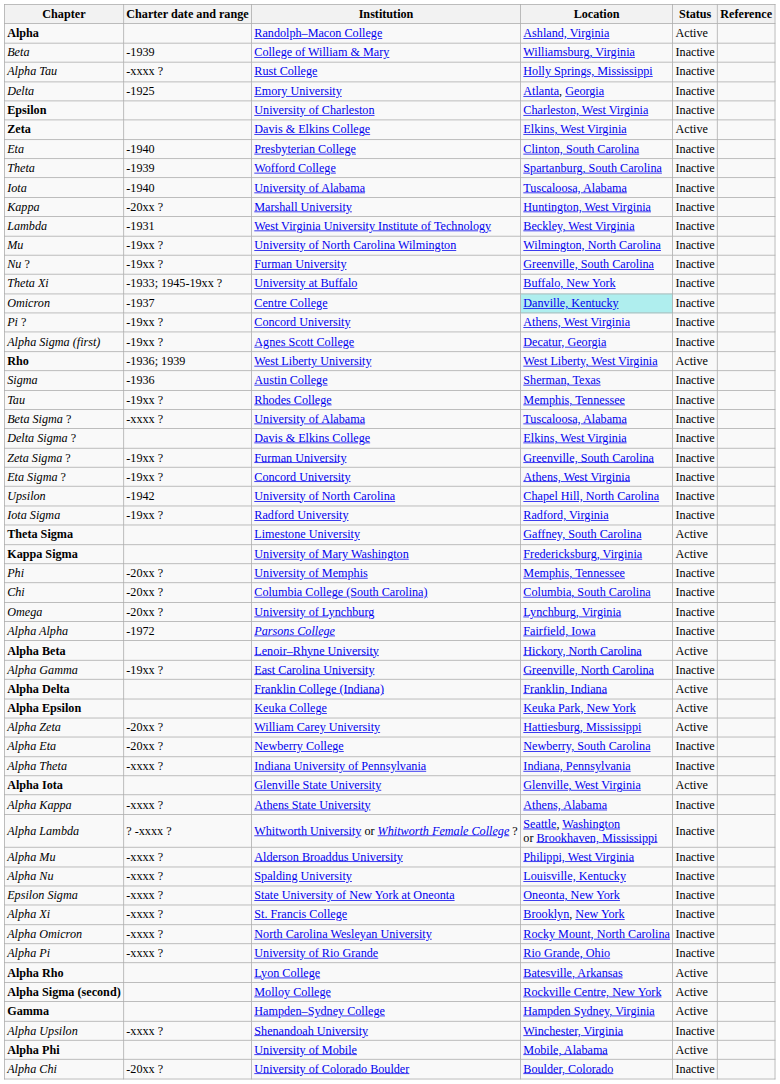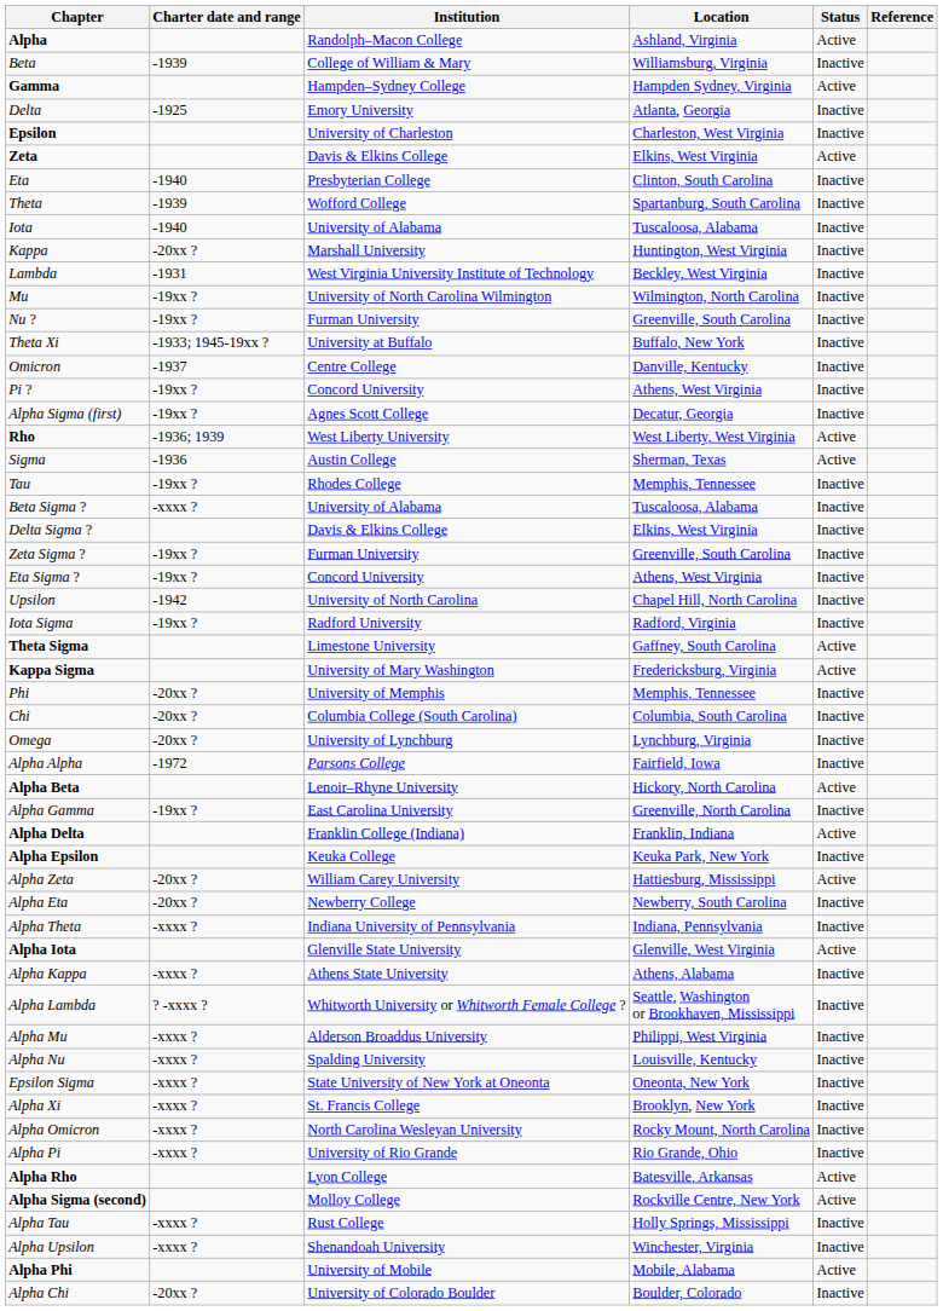rows swapped: Gamma <-> Alpha Tau
Omicron | Location: paleturquoise background -> no background
Sigma | Status: Inactive -> Active
Alpha Epsilon | Status: Active -> Inactive
